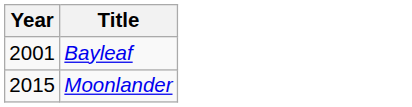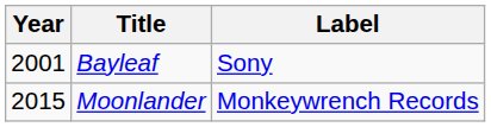+ column: Label | Sony | Monkeywrench Records
